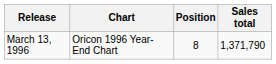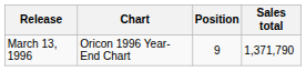March 13, 1996 | Position: 8 -> 9
